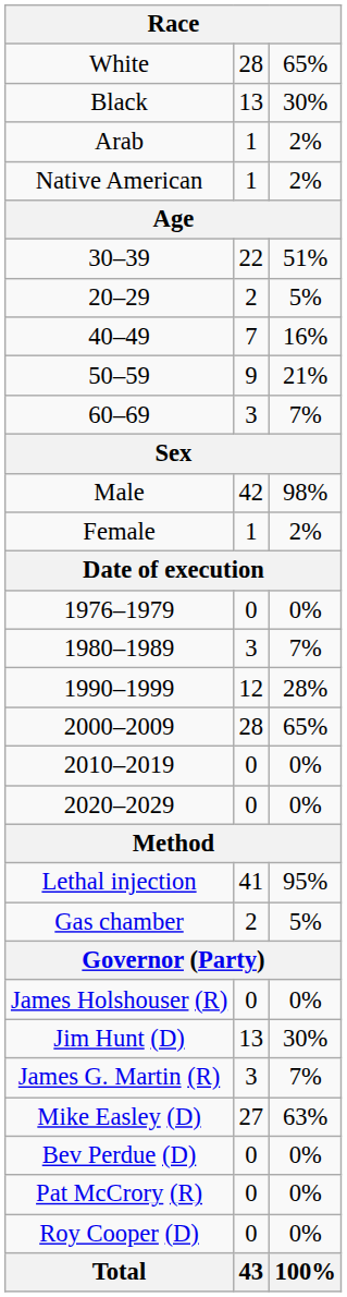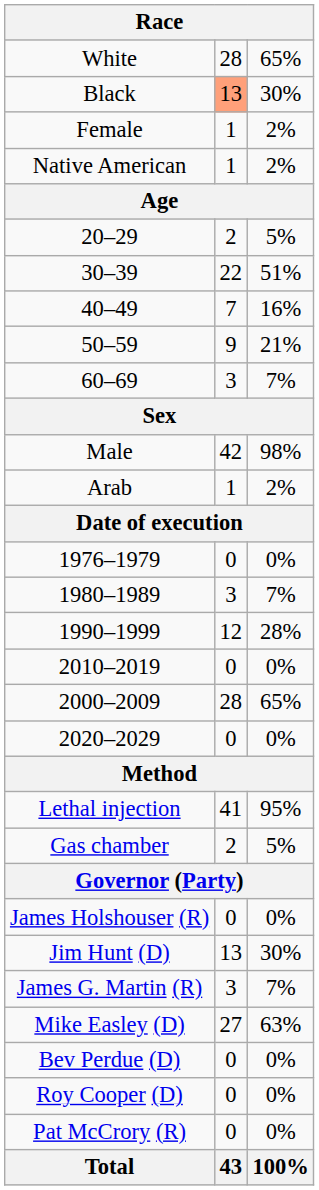Black | column 2: no background -> lightsalmon background
rows swapped: Arab <-> Female
rows swapped: 20–29 <-> 30–39
rows swapped: 2000–2009 <-> 2010–2019
rows swapped: Pat McCrory (R) <-> Roy Cooper (D)
